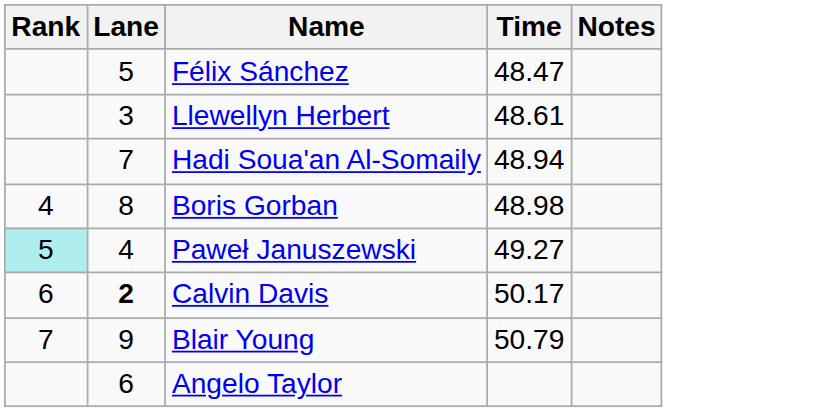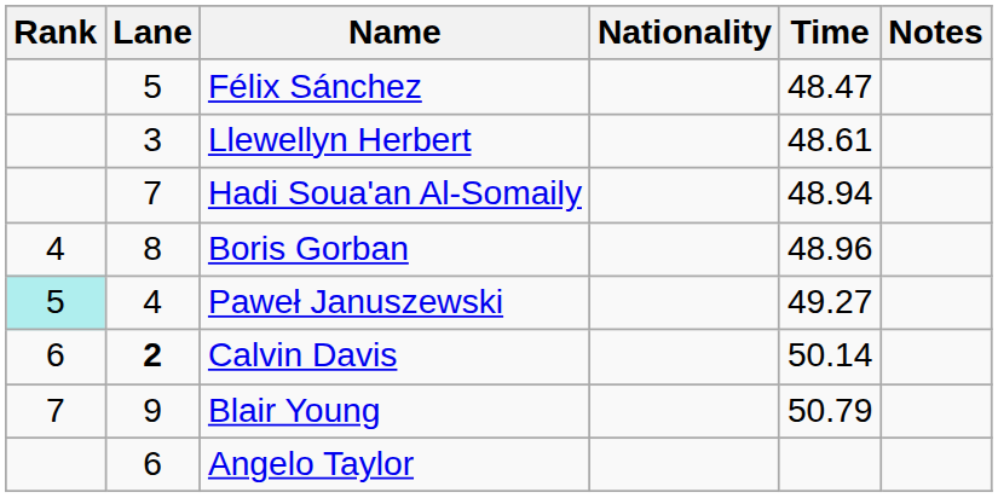+ column: Nationality
Boris Gorban | Time: 48.98 -> 48.96
Calvin Davis | Time: 50.17 -> 50.14
